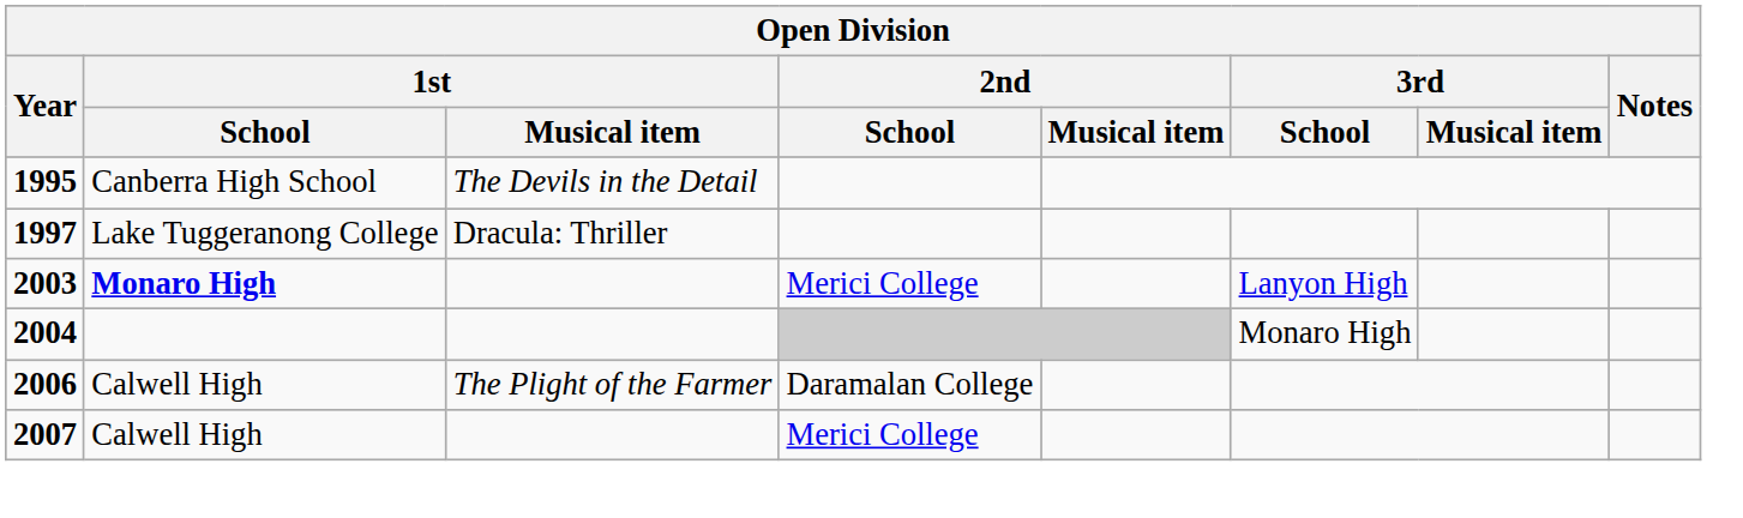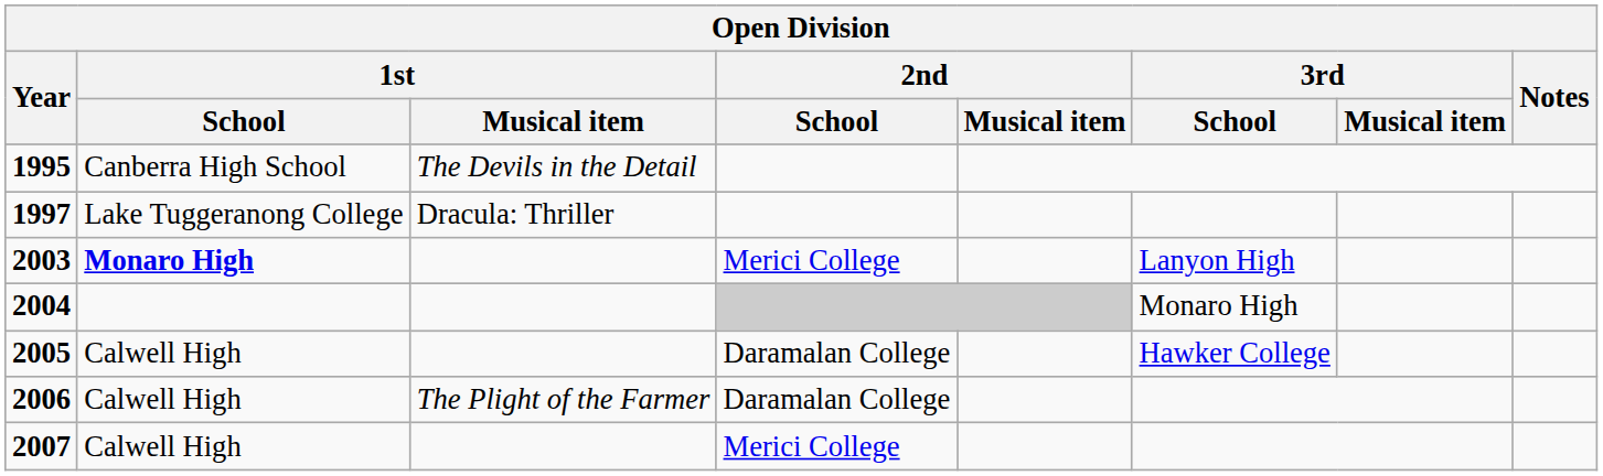+ row: 2005 | Calwell High | Daramalan College | Hawker College
